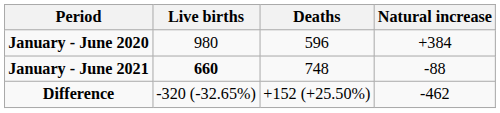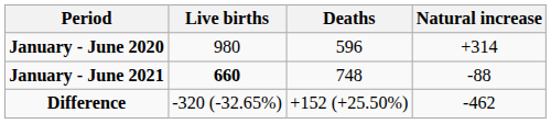January - June 2020 | Natural increase: +384 -> +314
